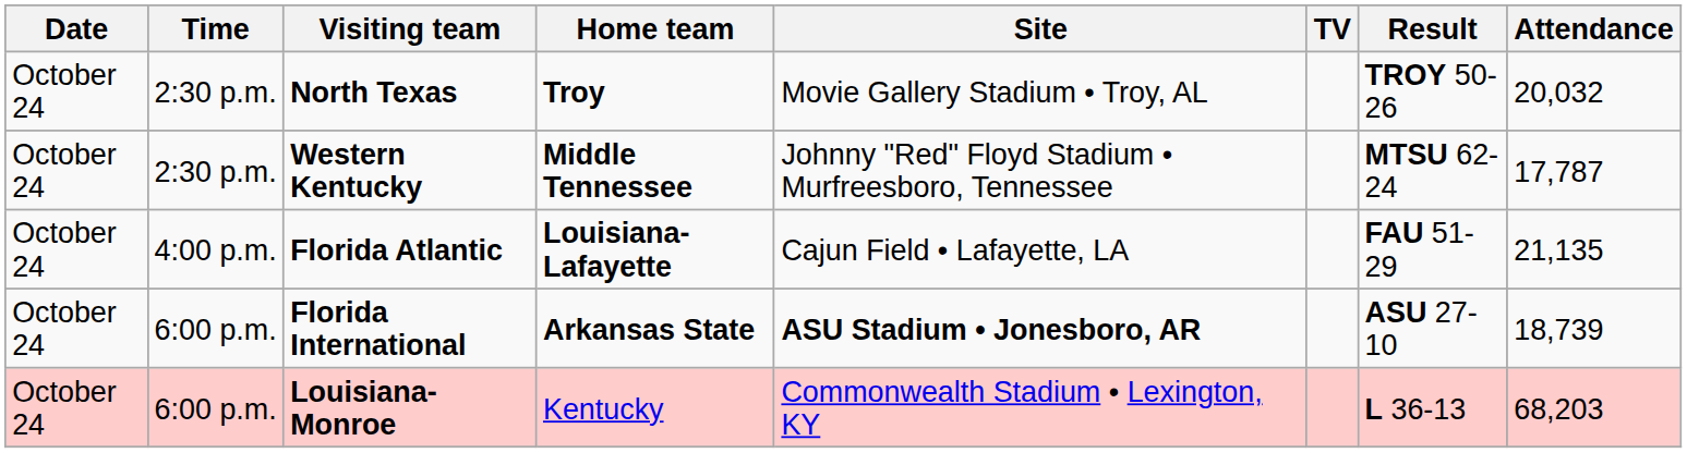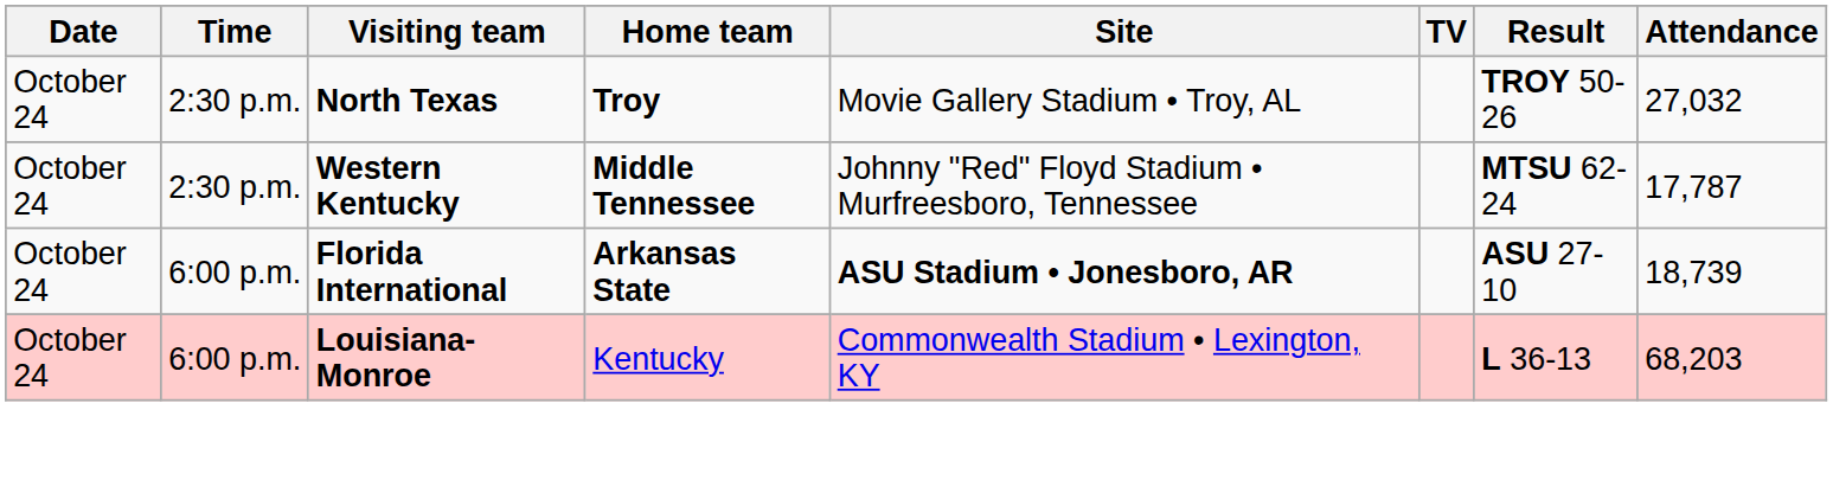North Texas | Attendance: 20,032 -> 27,032
- row: October 24 | 4:00 p.m. | Florida Atlantic | Louisiana-Lafayette | Cajun Field • Lafayette, LA | FAU 51-29 | 21,135
